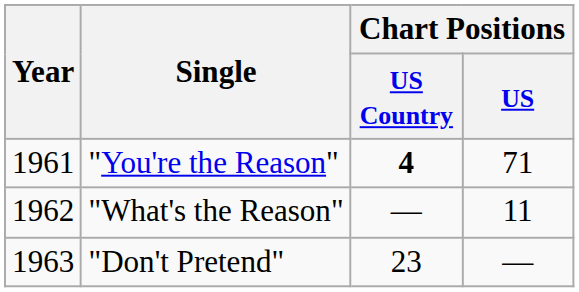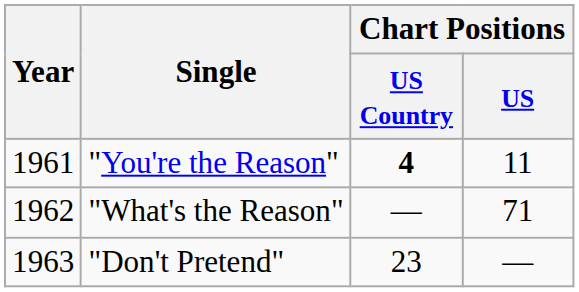"You're the Reason" | Chart Positions / US: 71 -> 11
"What's the Reason" | Chart Positions / US: 11 -> 71
